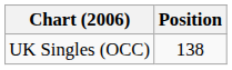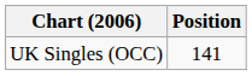UK Singles (OCC) | Position: 138 -> 141
